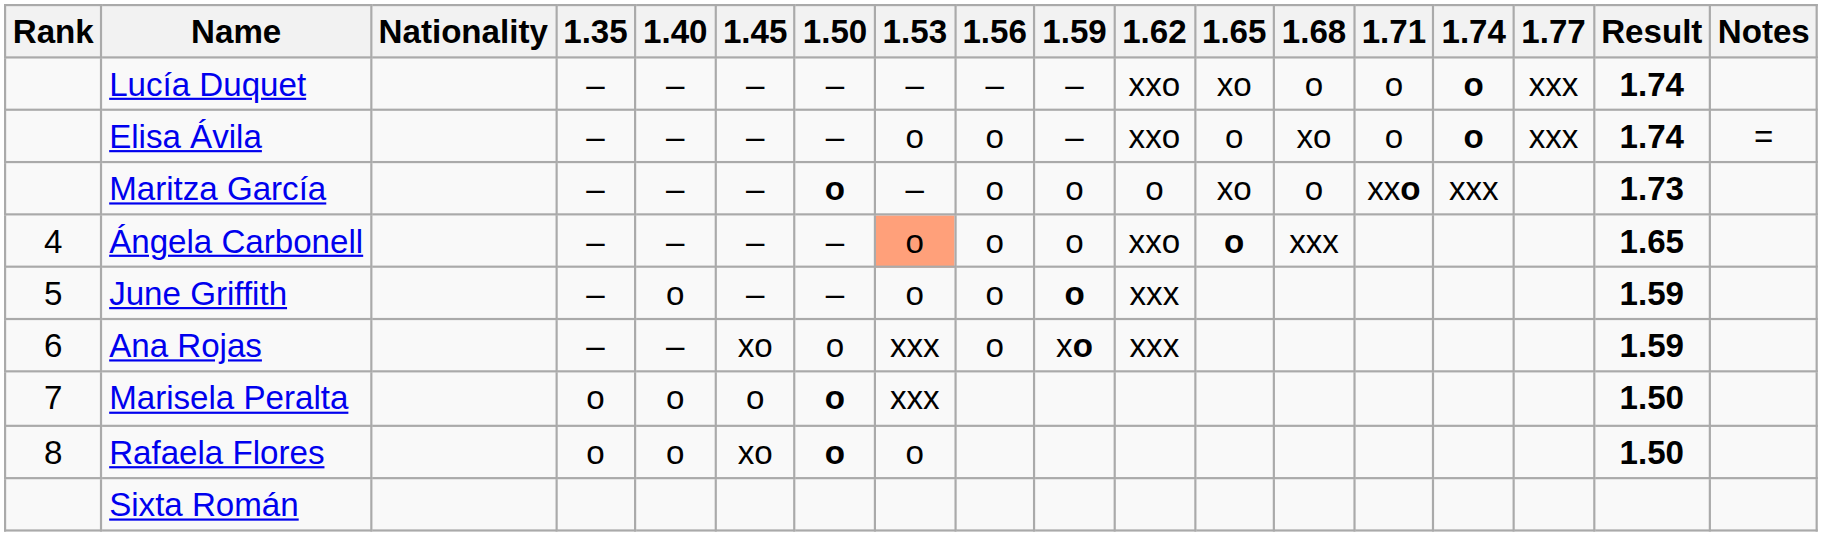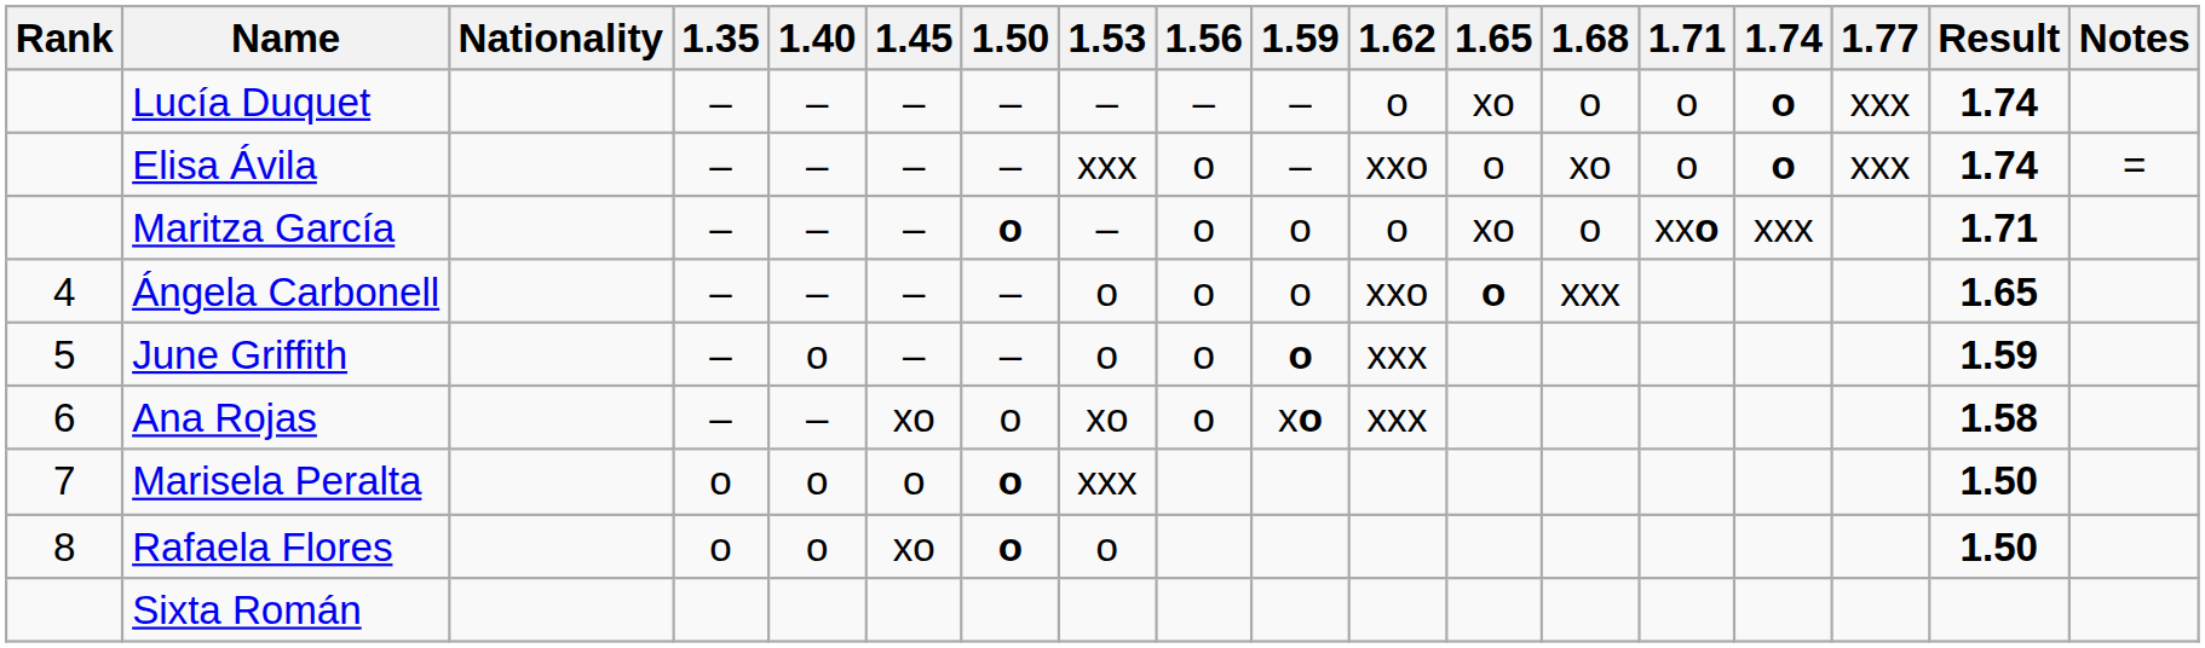Lucía Duquet | 1.62: xxo -> o
Elisa Ávila | 1.53: o -> xxx
Maritza García | Result: 1.73 -> 1.71
Ángela Carbonell | 1.53: lightsalmon background -> no background
Ana Rojas | 1.53: xxx -> xo
Ana Rojas | Result: 1.59 -> 1.58
